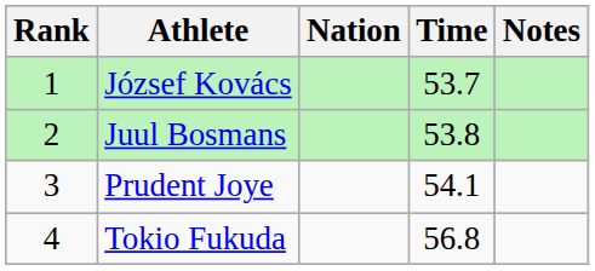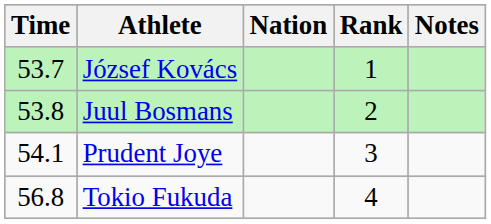columns swapped: Rank <-> Time
